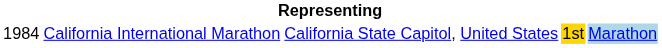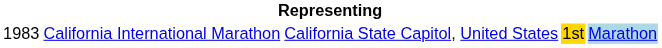California International Marathon | column 1: 1984 -> 1983
